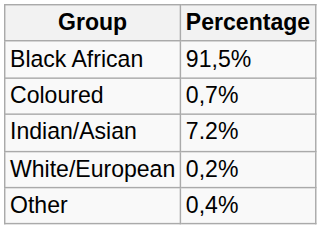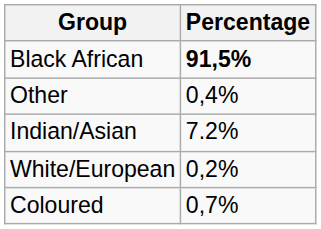Black African | Percentage: normal -> bold
rows swapped: Coloured <-> Other
